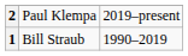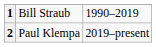rows swapped: 1 <-> 2
